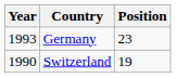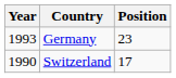Switzerland | Position: 19 -> 17
